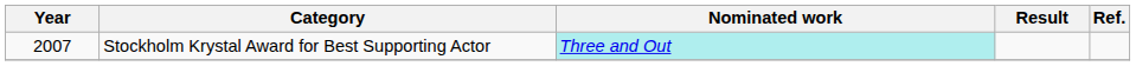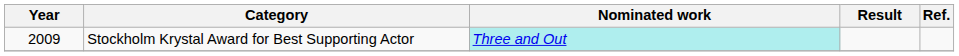Stockholm Krystal Award for Best Supporting Actor | Year: 2007 -> 2009
